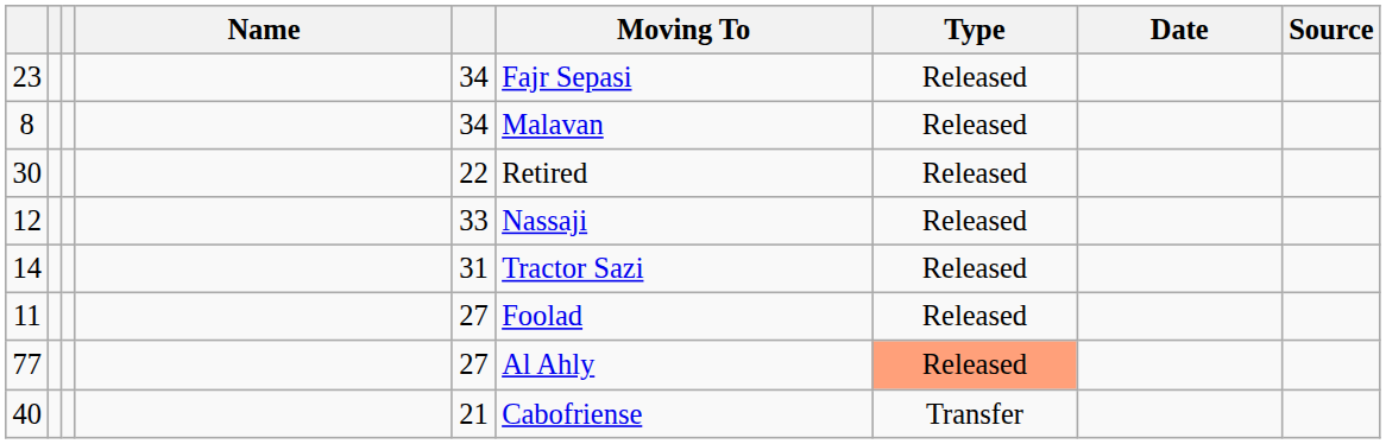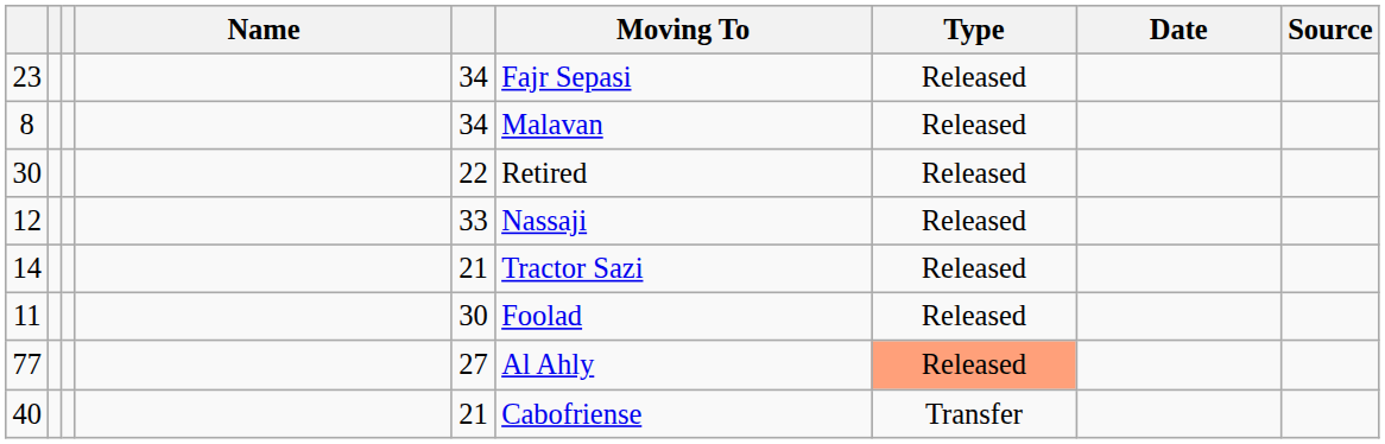14 | column 5: 31 -> 21
11 | column 5: 27 -> 30
